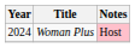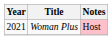Woman Plus | Year: 2024 -> 2021
